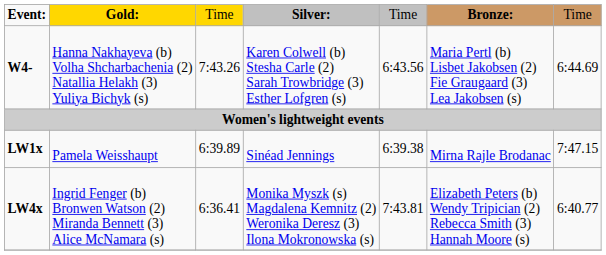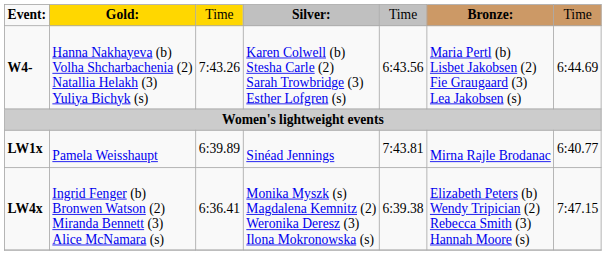LW1x | column 5: 6:39.38 -> 7:43.81
LW1x | column 7: 7:47.15 -> 6:40.77
LW4x | column 5: 7:43.81 -> 6:39.38
LW4x | column 7: 6:40.77 -> 7:47.15
